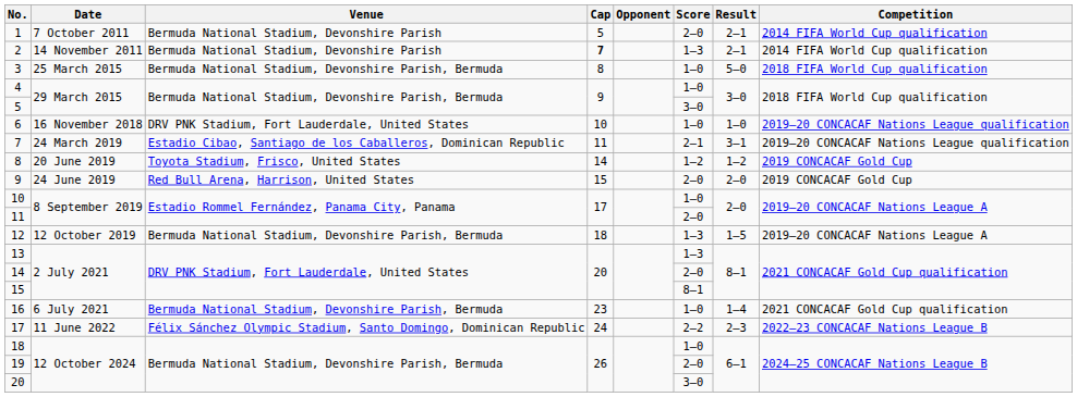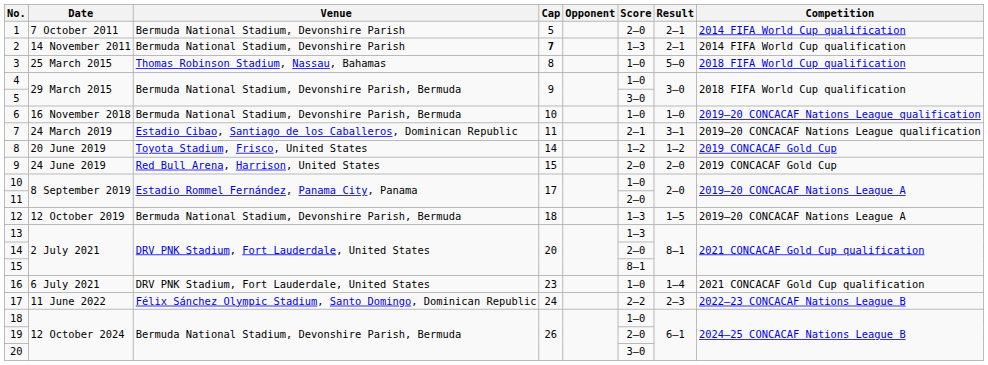3 | Venue: Bermuda National Stadium, Devonshire Parish, Bermuda -> Thomas Robinson Stadium, Nassau, Bahamas
6 | Venue: DRV PNK Stadium, Fort Lauderdale, United States -> Bermuda National Stadium, Devonshire Parish, Bermuda
16 | Venue: Bermuda National Stadium, Devonshire Parish, Bermuda -> DRV PNK Stadium, Fort Lauderdale, United States
